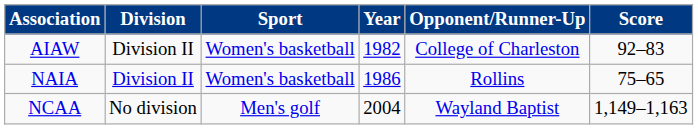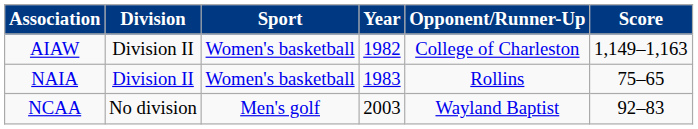AIAW | Score: 92–83 -> 1,149–1,163
NAIA | Year: 1986 -> 1983
NCAA | Year: 2004 -> 2003
NCAA | Score: 1,149–1,163 -> 92–83
